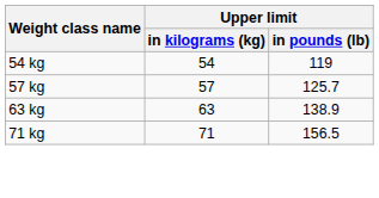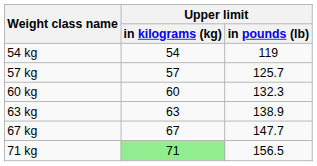+ row: 60 kg | 60 | 132.3
+ row: 67 kg | 67 | 147.7
71 kg | Upper limit / in kilograms (kg): no background -> lightgreen background
